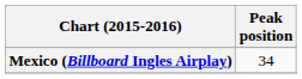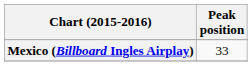Mexico (Billboard Ingles Airplay) | Peak position: 34 -> 33
